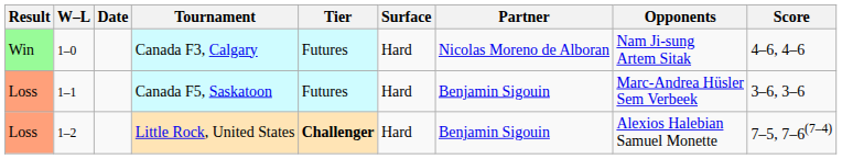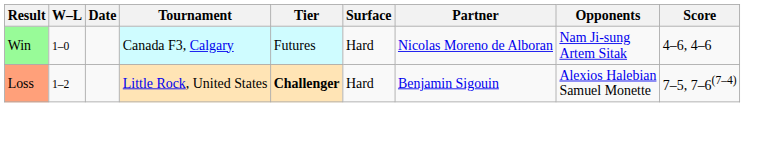- row: Loss | 1–1 | Canada F5, Saskatoon | Futures | Hard | Benjamin Sigouin | Marc-Andrea Hüsler Sem Verbeek | 3–6, 3–6
